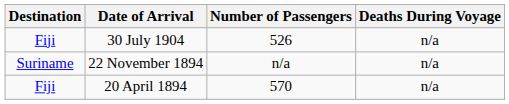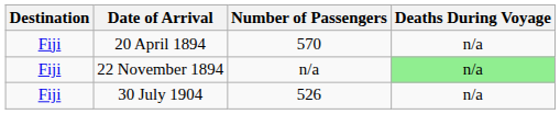rows swapped: 20 April 1894 <-> 30 July 1904
22 November 1894 | Destination: Suriname -> Fiji
22 November 1894 | Deaths During Voyage: no background -> lightgreen background
